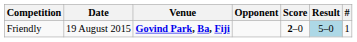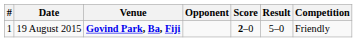columns swapped: # <-> Competition
19 August 2015 | Result: lightblue background -> no background
